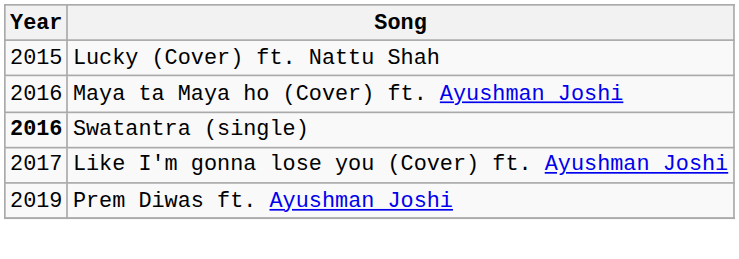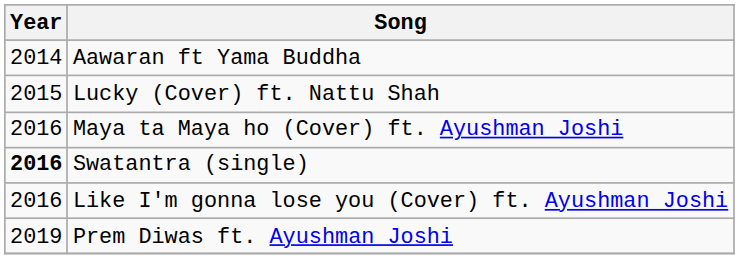+ row: 2014 | Aawaran ft Yama Buddha
Like I'm gonna lose you (Cover) ft. Ayushman Joshi | Year: 2017 -> 2016
